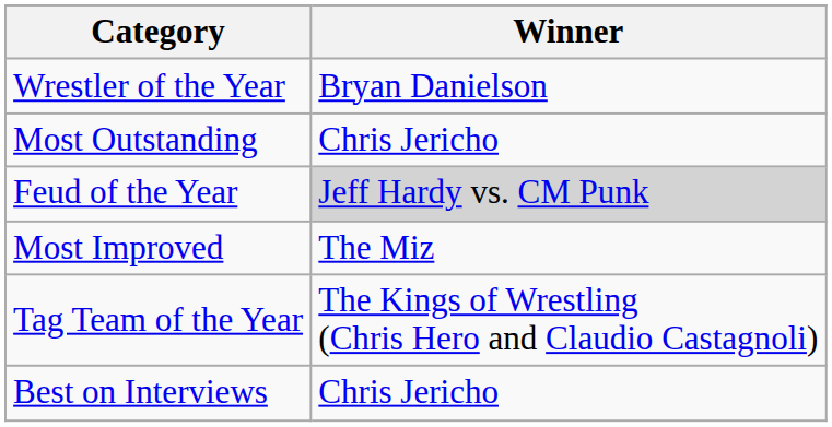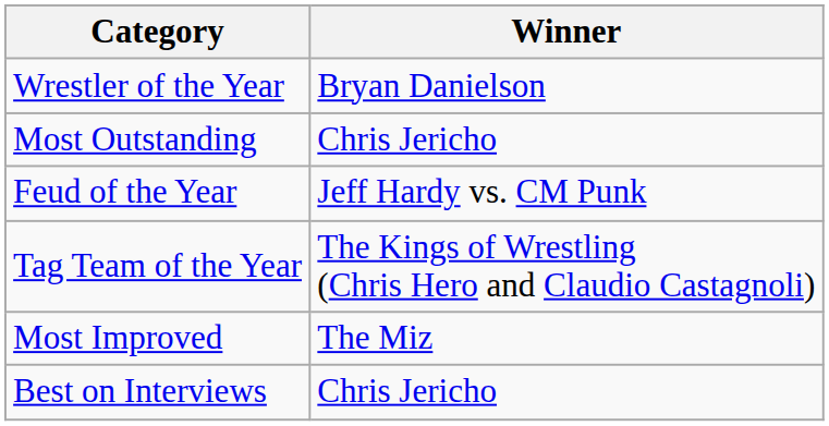Feud of the Year | Winner: lightgrey background -> no background
rows swapped: Tag Team of the Year <-> Most Improved
